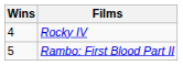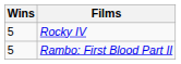Rocky IV | Wins: 4 -> 5
